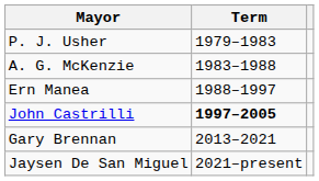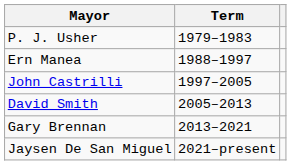- row: A. G. McKenzie | 1983–1988
John Castrilli | Term: bold -> normal
+ row: David Smith | 2005–2013
